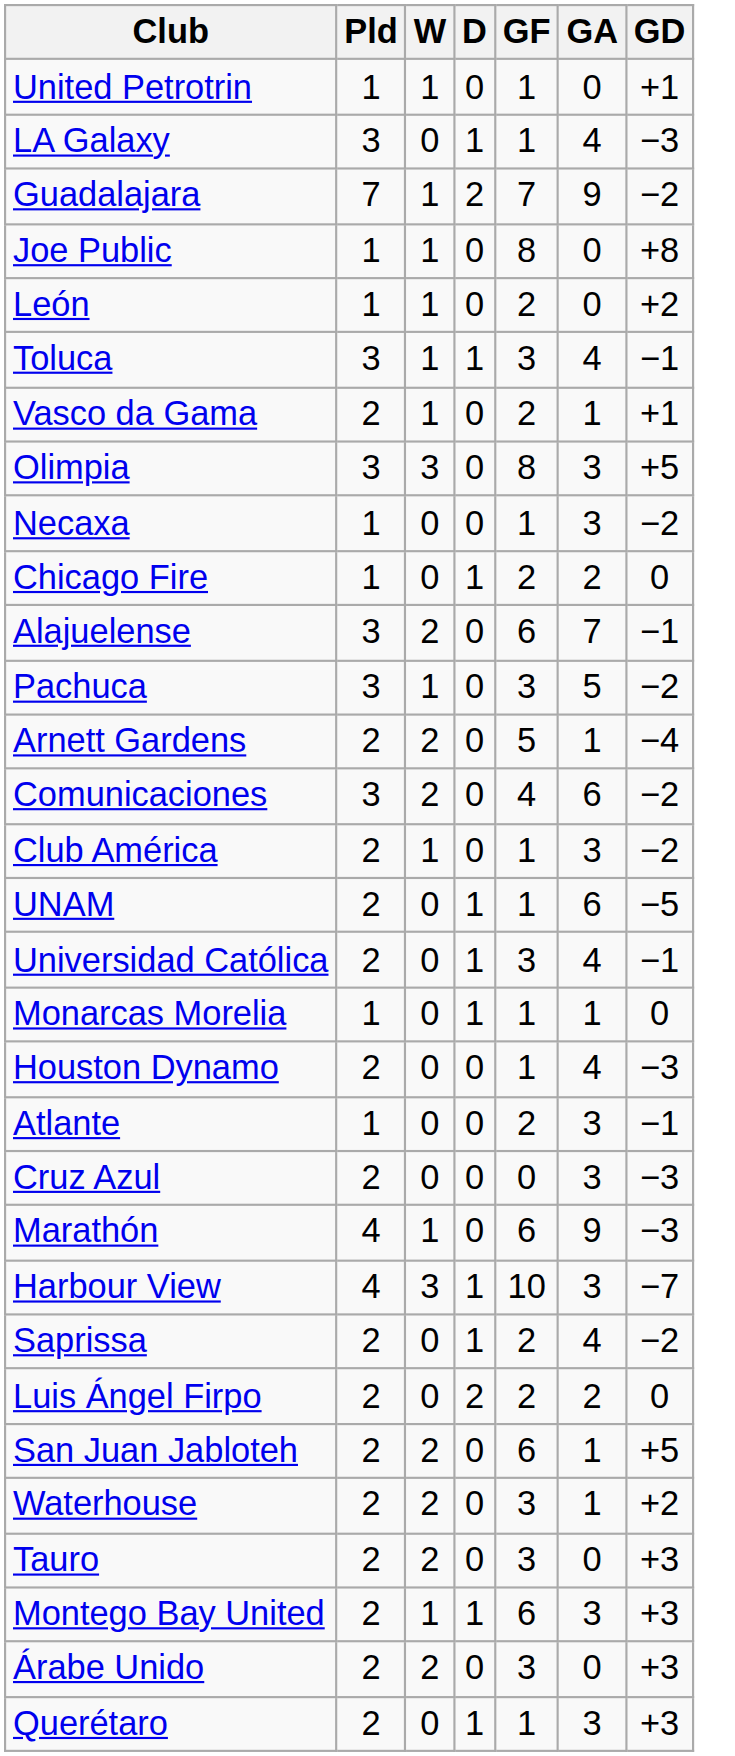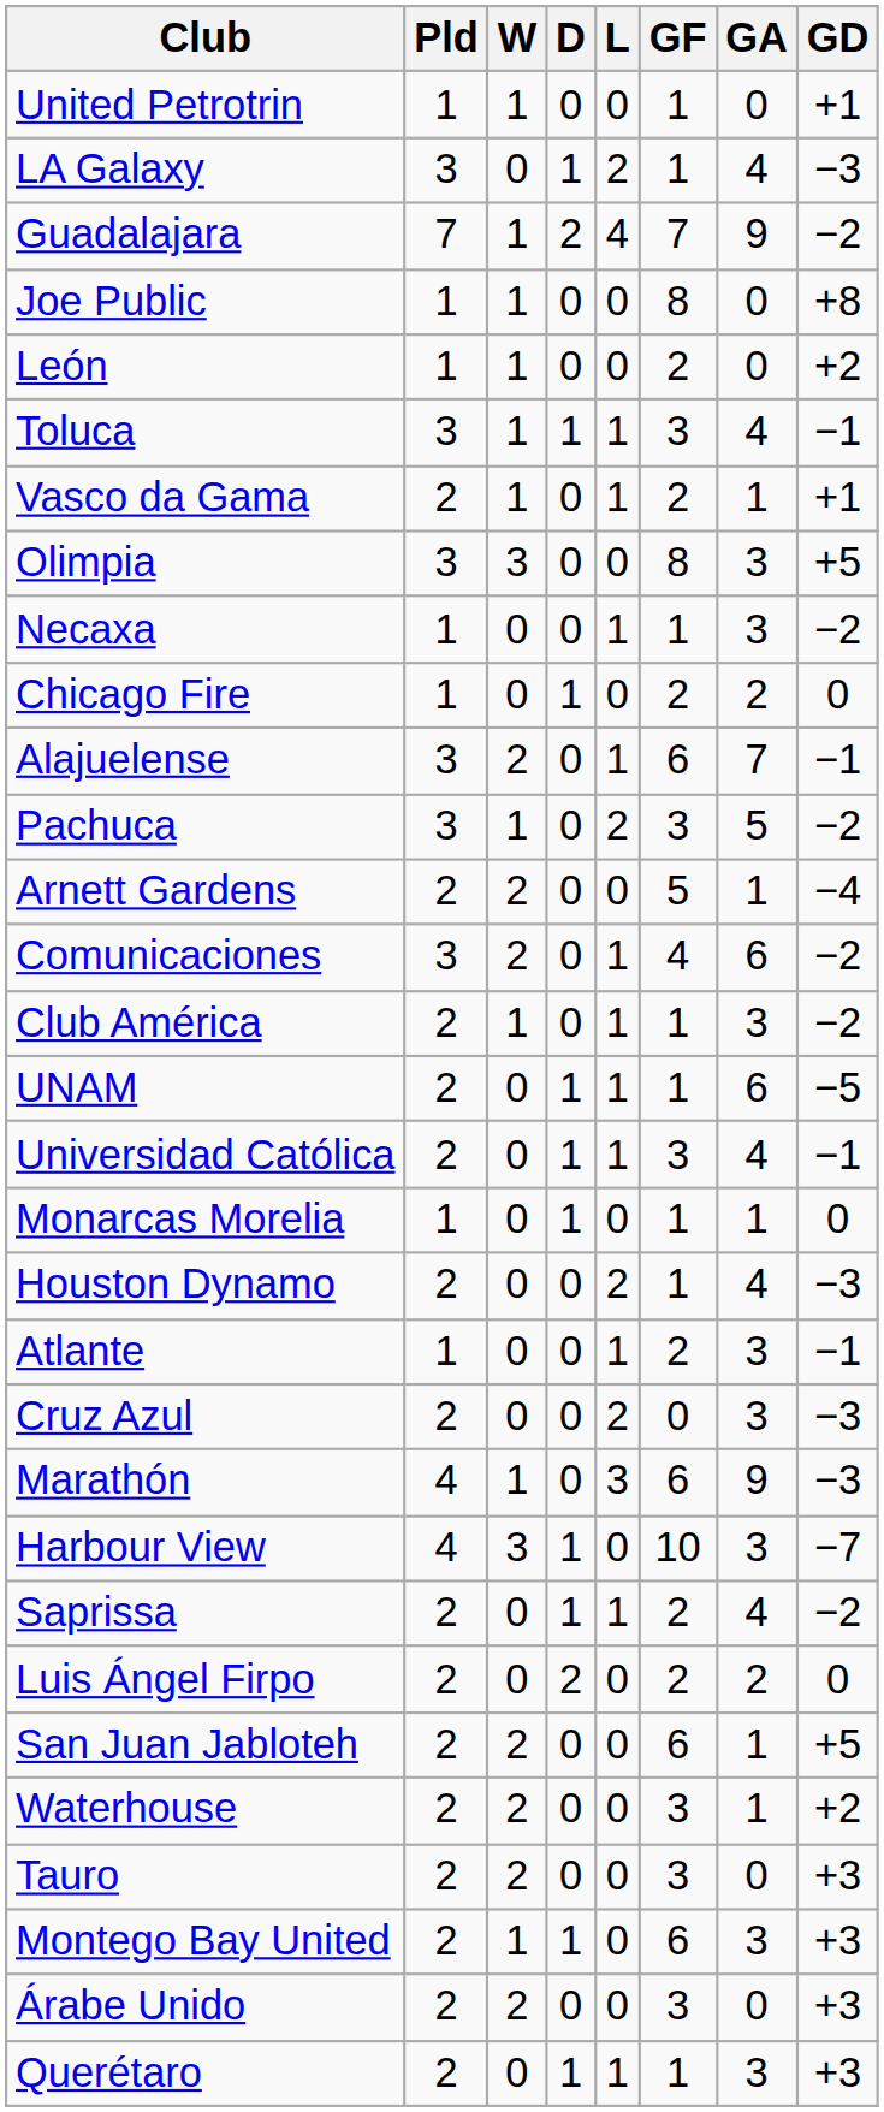+ column: L | 0 | 2 | 4 | 0 | 0 | 1 | 1 | 0 | 1 | 0 | 1 | 2 | 0 | 1 | 1 | 1 | 1 | 0 | 2 | 1 | 2 | 3 | 0 | 1 | 0 | 0 | 0 | 0 | 0 | 0 | 1
